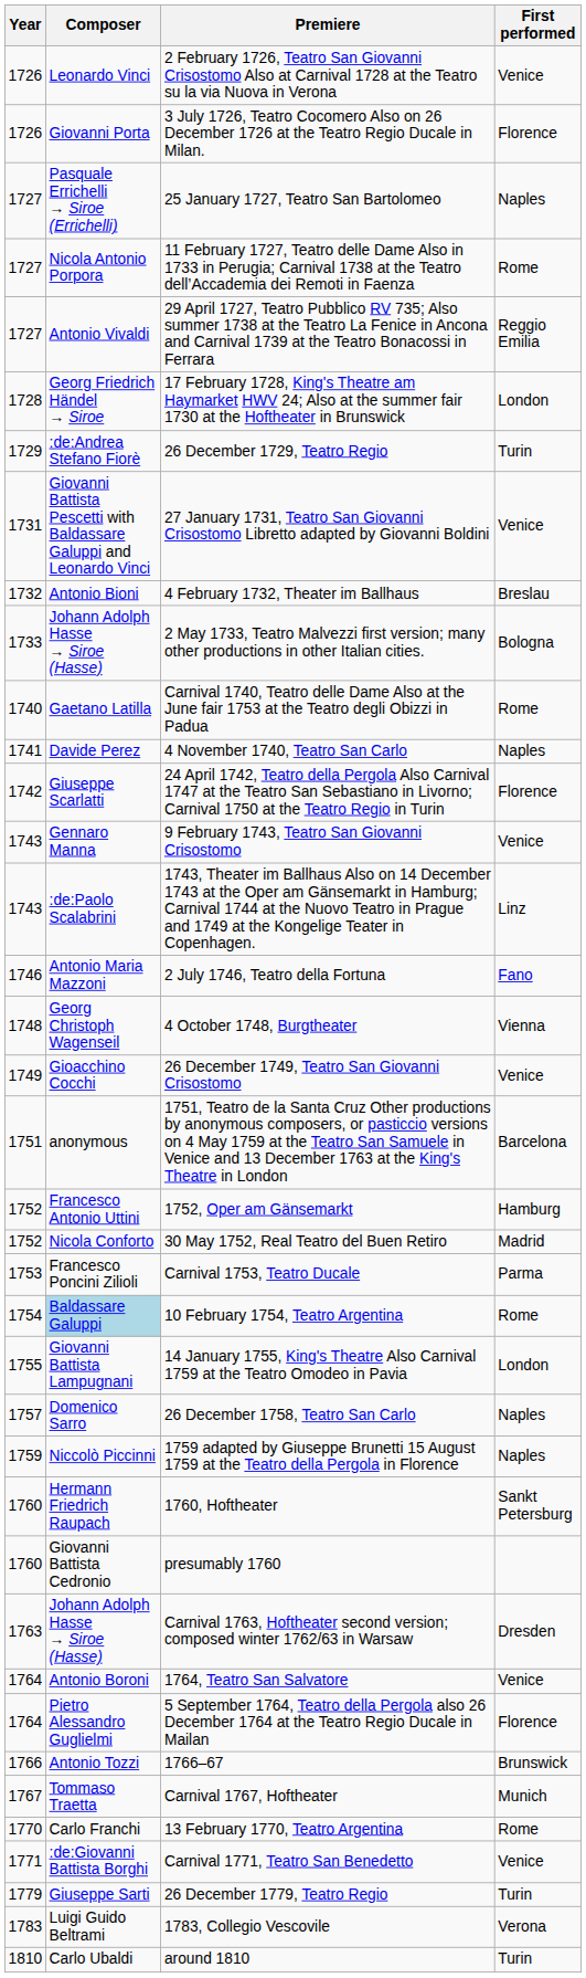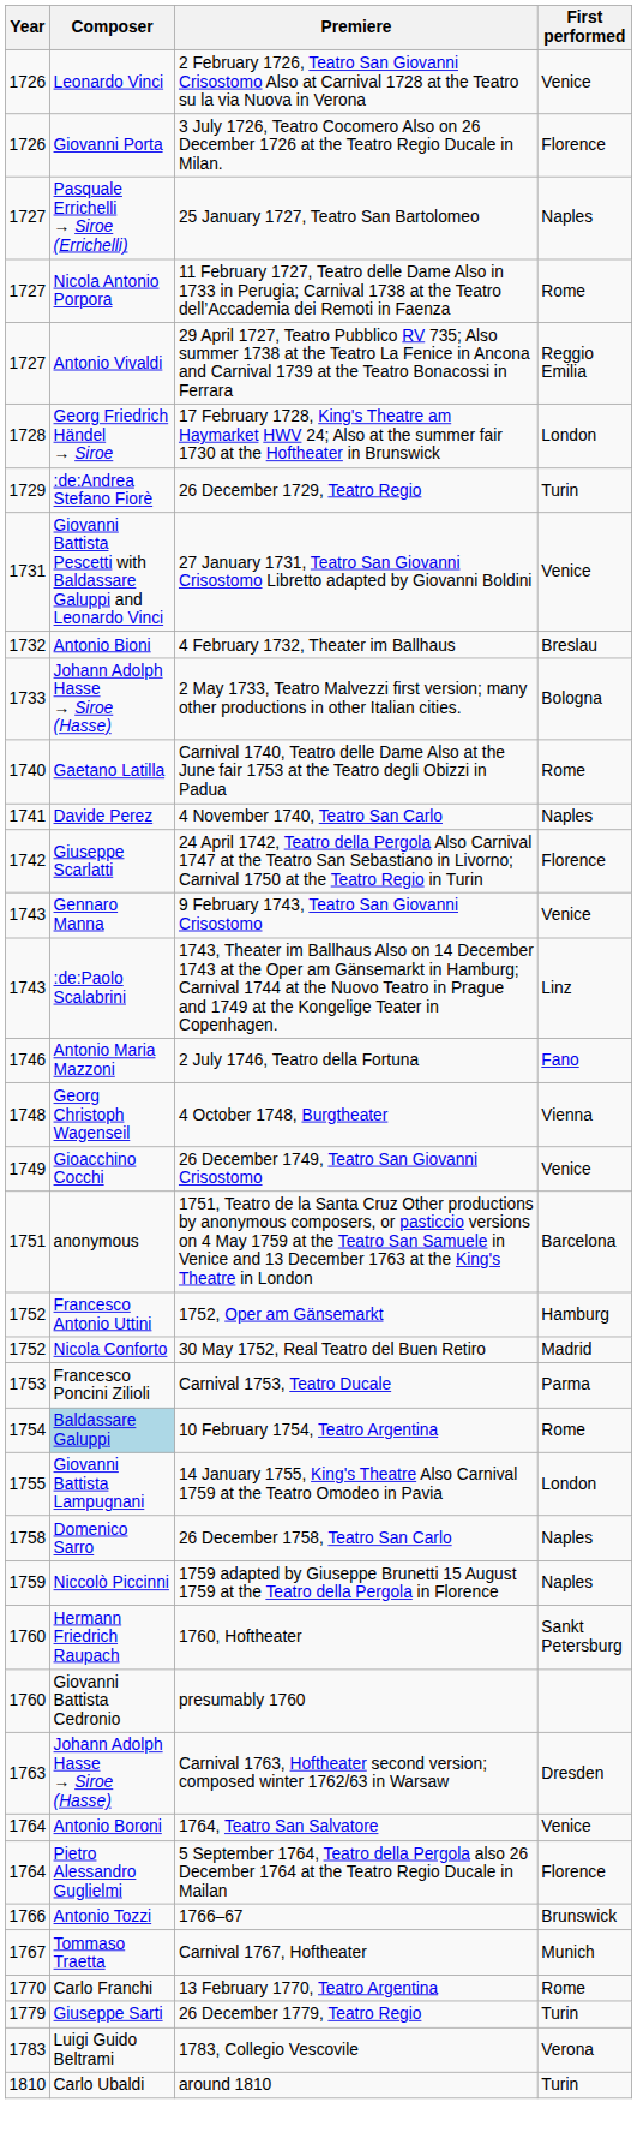26 December 1758, Teatro San Carlo | Year: 1757 -> 1758
- row: 1771 | :de:Giovanni Battista Borghi | Carnival 1771, Teatro San Benedetto | Venice
